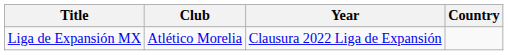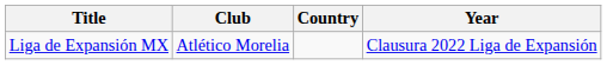columns swapped: Country <-> Year
